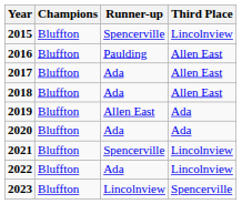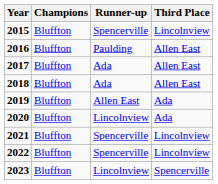2020 | Runner-up: Ada -> Lincolnview
2022 | Runner-up: Ada -> Spencerville
